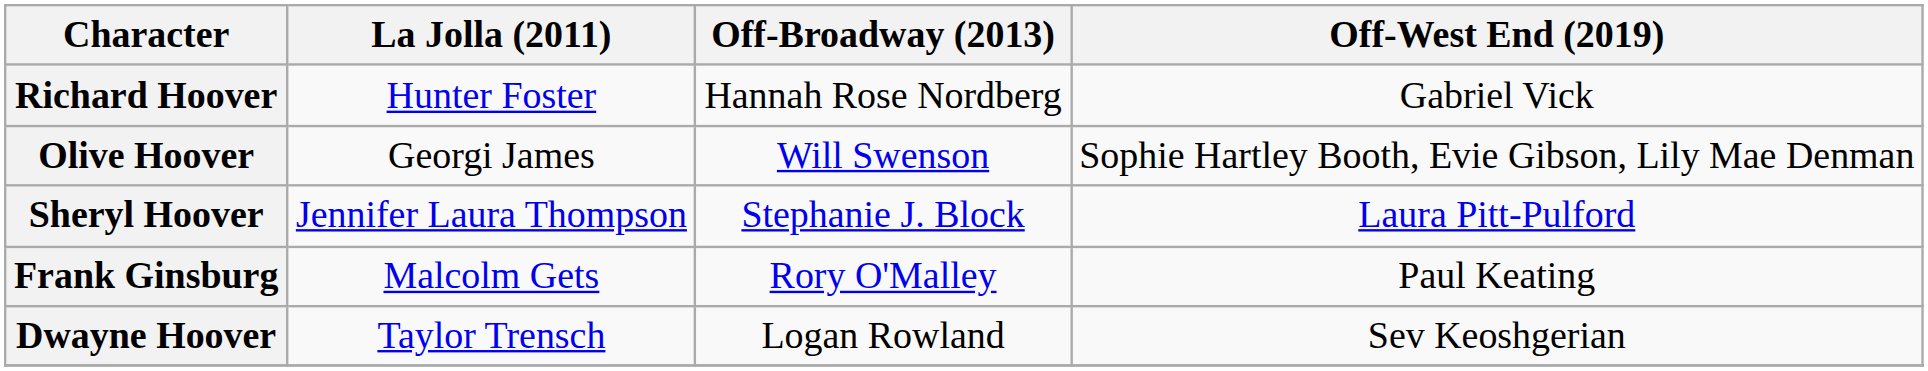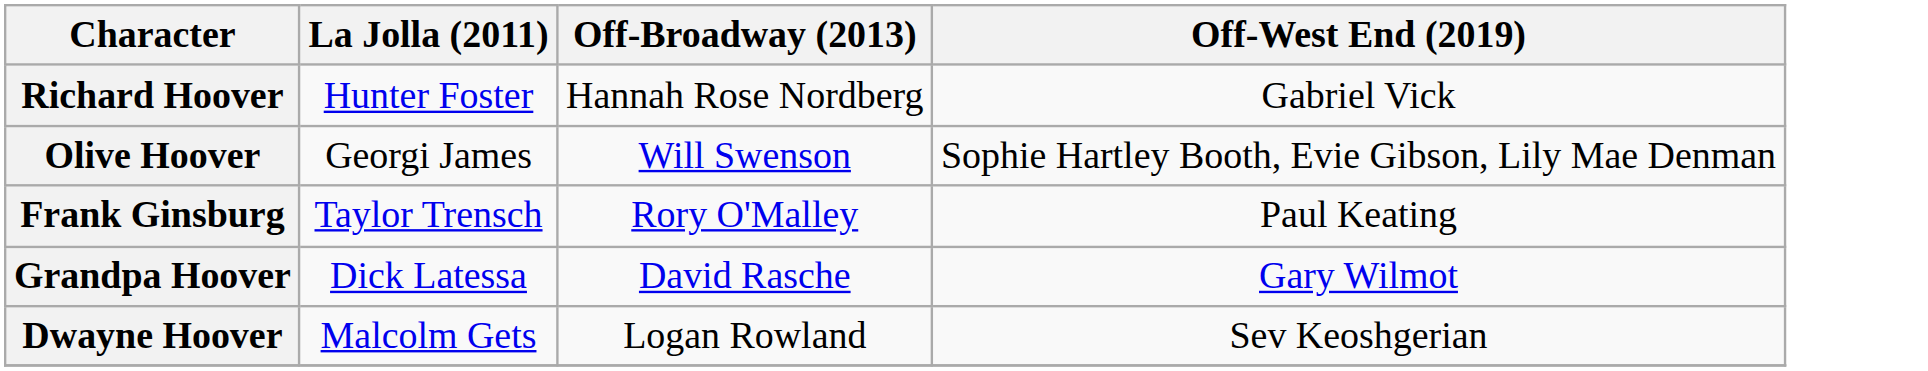- row: Sheryl Hoover | Jennifer Laura Thompson | Stephanie J. Block | Laura Pitt-Pulford
Frank Ginsburg | La Jolla (2011): Malcolm Gets -> Taylor Trensch
+ row: Grandpa Hoover | Dick Latessa | David Rasche | Gary Wilmot
Dwayne Hoover | La Jolla (2011): Taylor Trensch -> Malcolm Gets
